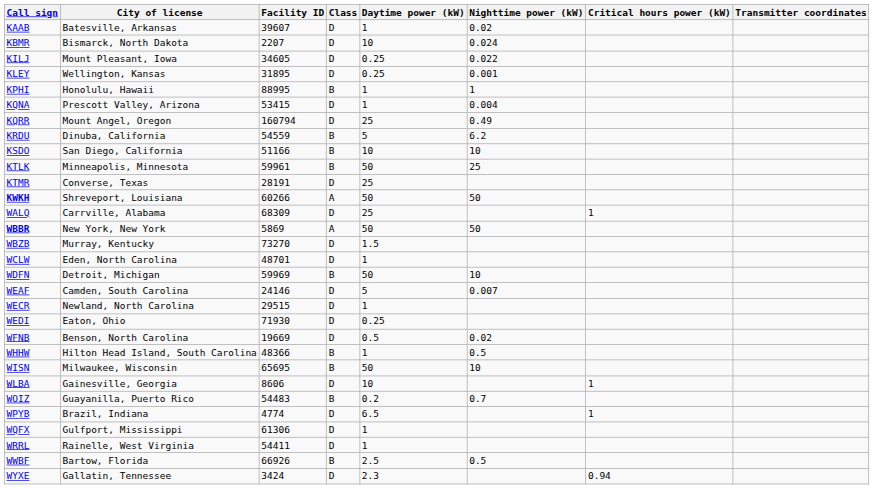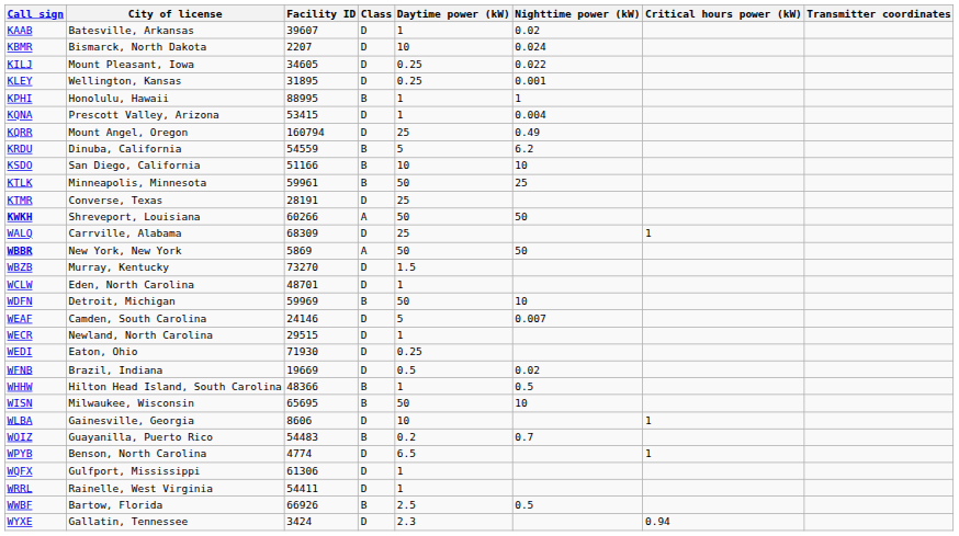WFNB | City of license: Benson, North Carolina -> Brazil, Indiana
WPYB | City of license: Brazil, Indiana -> Benson, North Carolina
